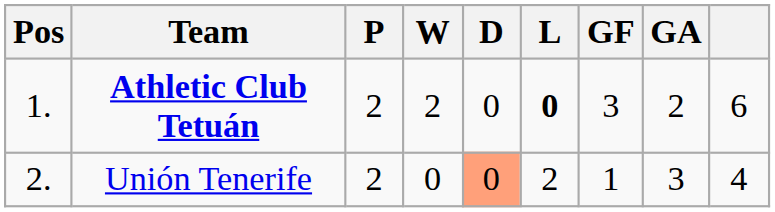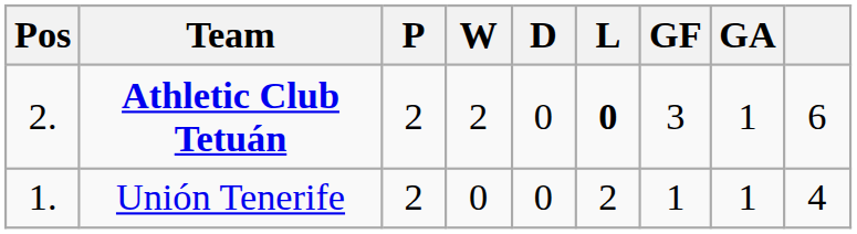Athletic Club Tetuán | Pos: 1. -> 2.
Athletic Club Tetuán | GA: 2 -> 1
Unión Tenerife | Pos: 2. -> 1.
Unión Tenerife | D: lightsalmon background -> no background
Unión Tenerife | GA: 3 -> 1
